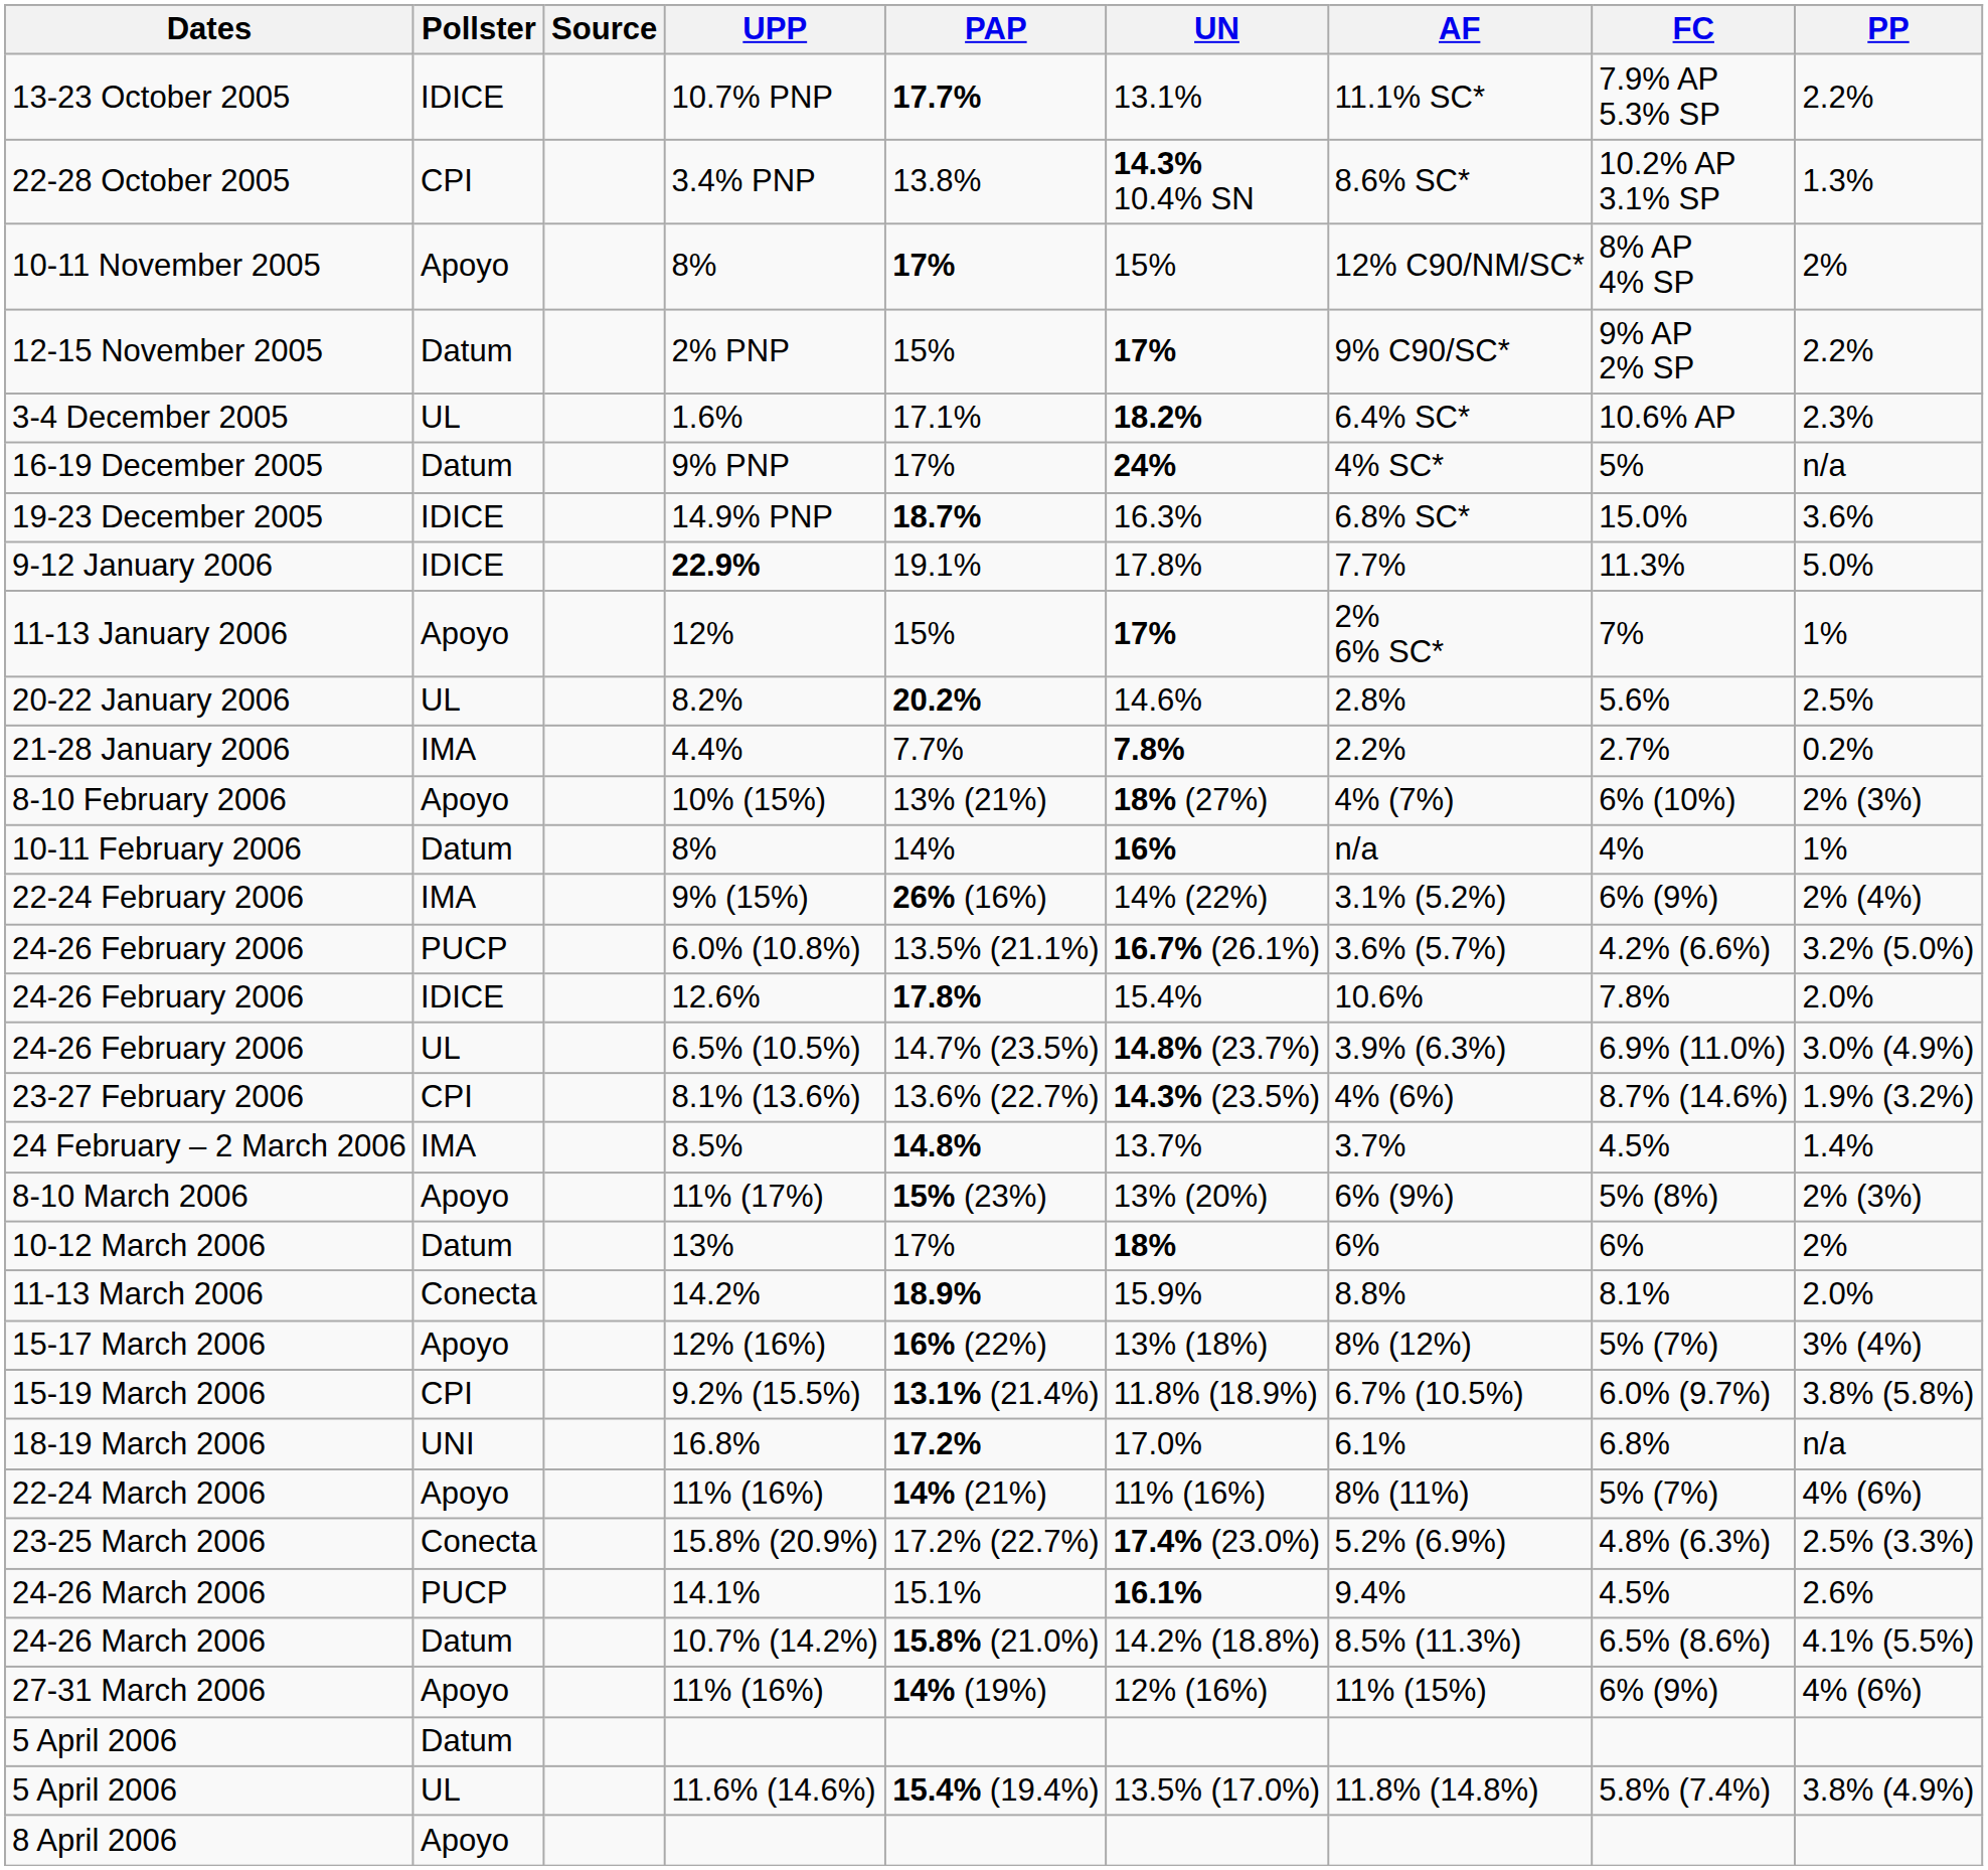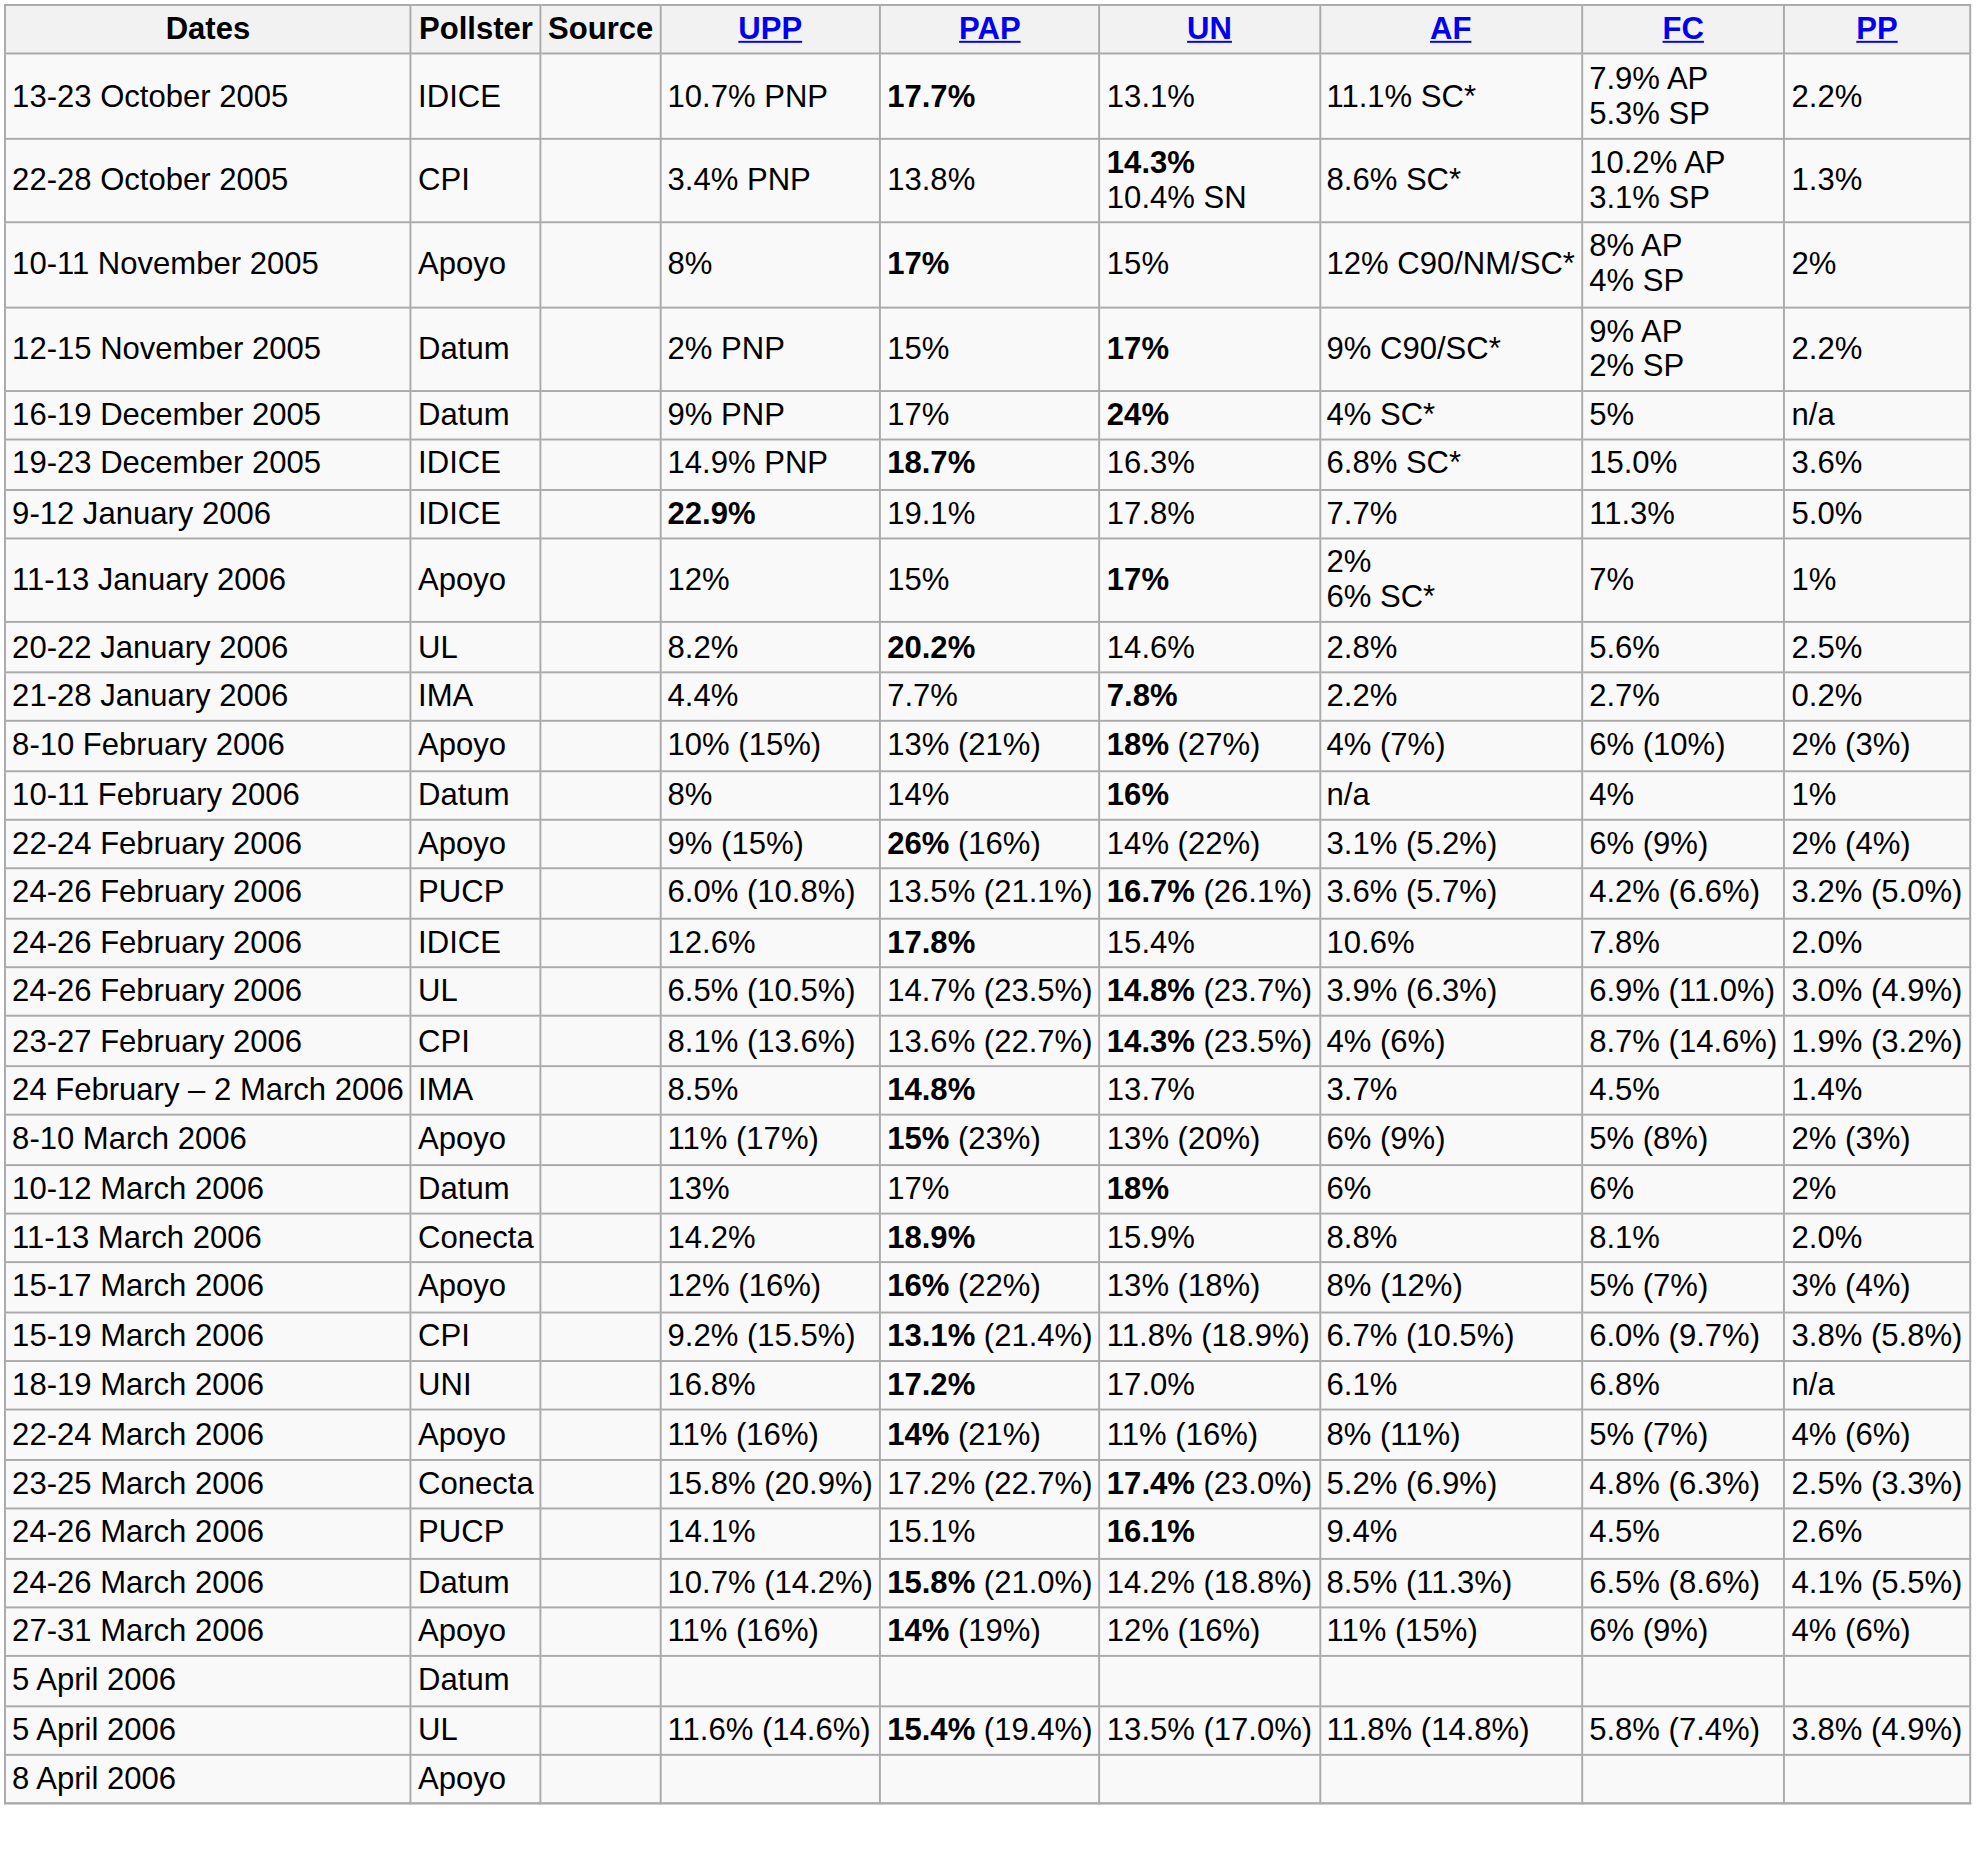- row: 3-4 December 2005 | UL | 1.6% | 17.1% | 18.2% | 6.4% SC* | 10.6% AP | 2.3%
9% (15%) | Pollster: IMA -> Apoyo
